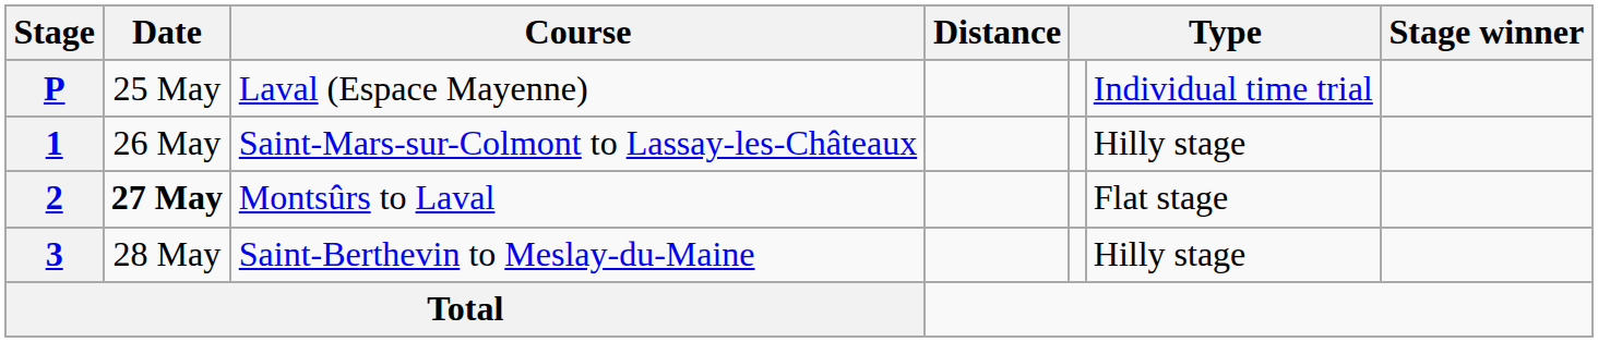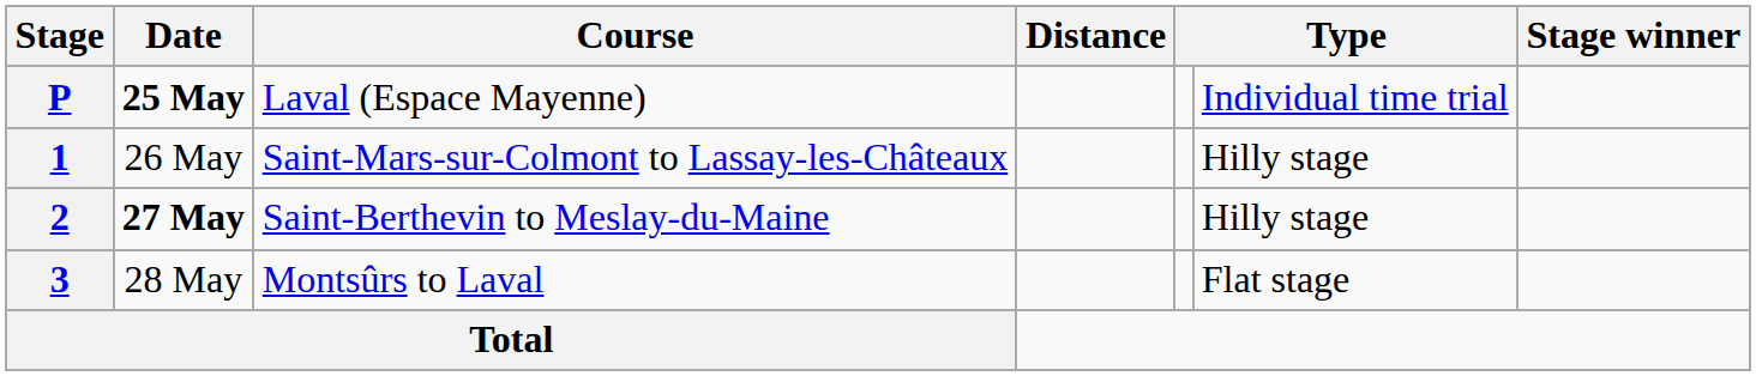P | Date: normal -> bold
2 | Course: Montsûrs to Laval -> Saint-Berthevin to Meslay-du-Maine
2 | column 6: Flat stage -> Hilly stage
3 | Course: Saint-Berthevin to Meslay-du-Maine -> Montsûrs to Laval
3 | column 6: Hilly stage -> Flat stage
